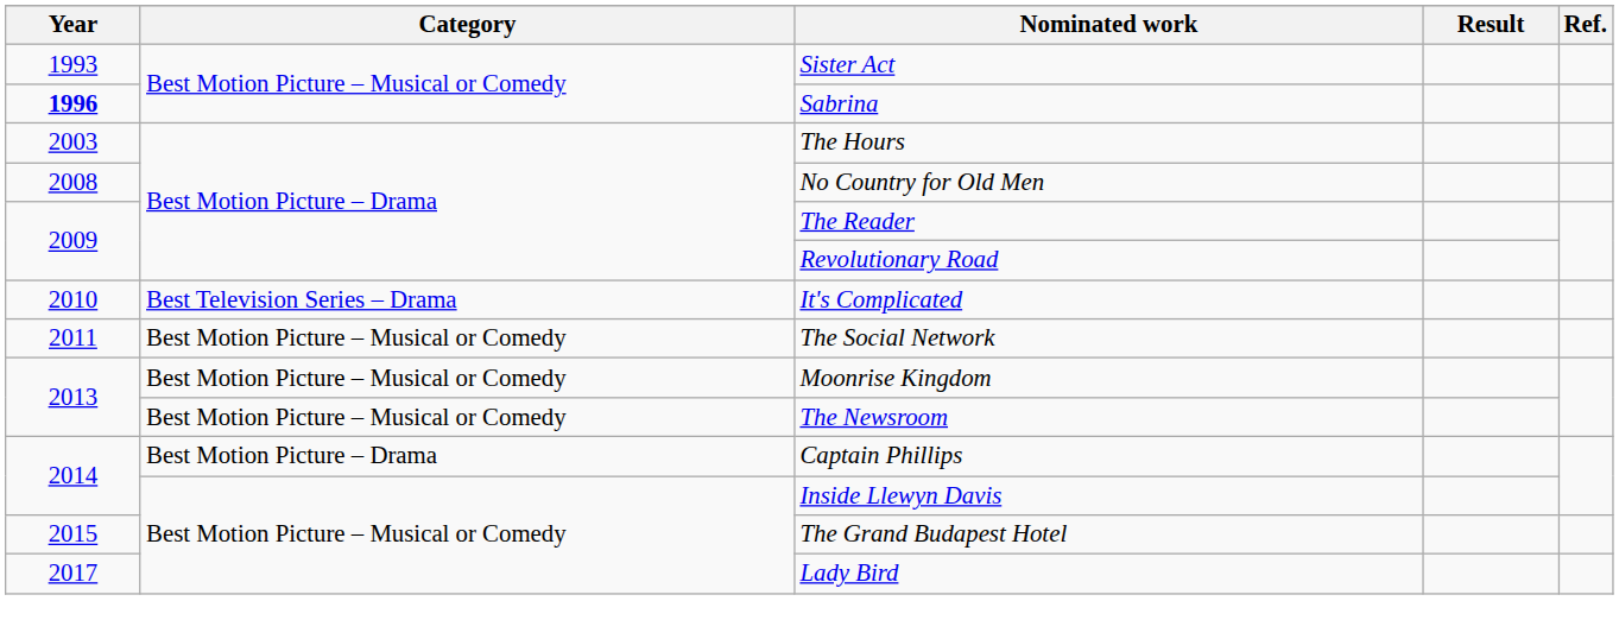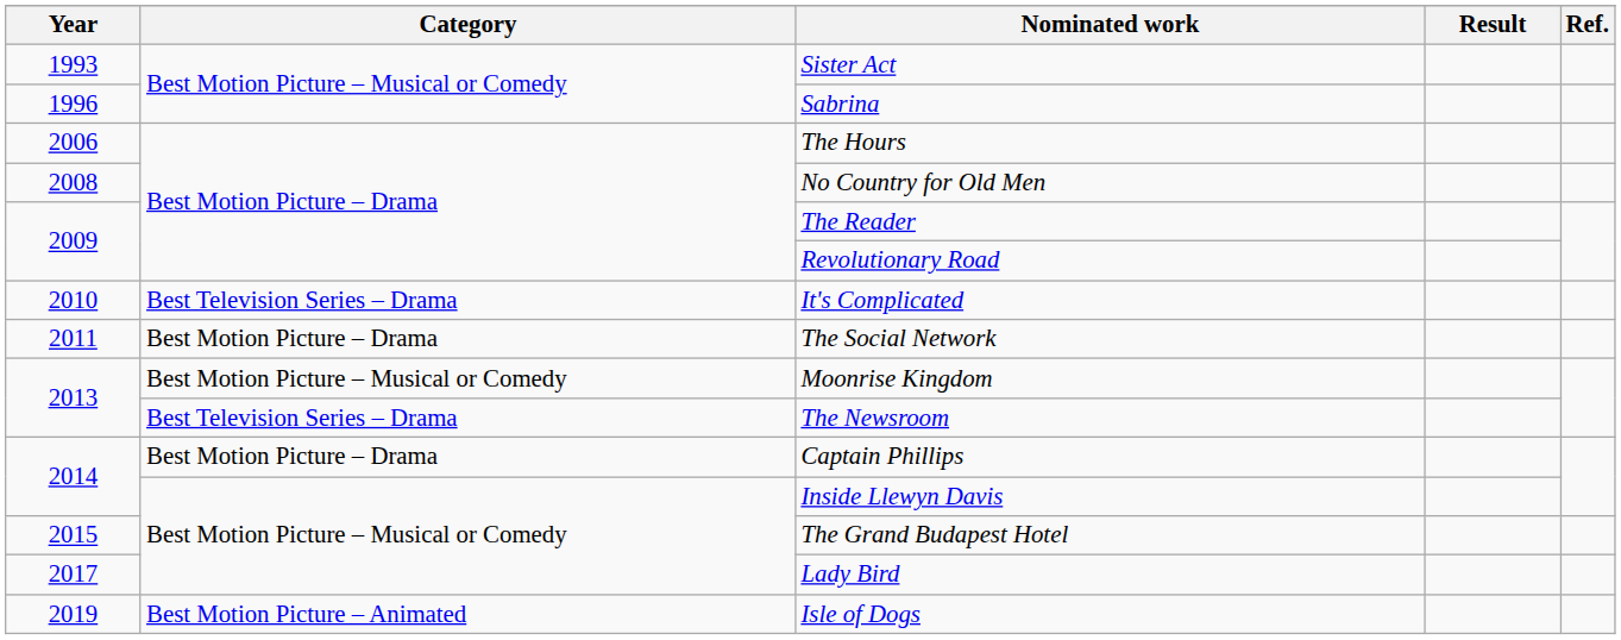Sabrina | Year: bold -> normal
The Hours | Year: 2003 -> 2006
The Social Network | Category: Best Motion Picture – Musical or Comedy -> Best Motion Picture – Drama
The Newsroom | Category: Best Motion Picture – Musical or Comedy -> Best Television Series – Drama
+ row: 2019 | Best Motion Picture – Animated | Isle of Dogs
